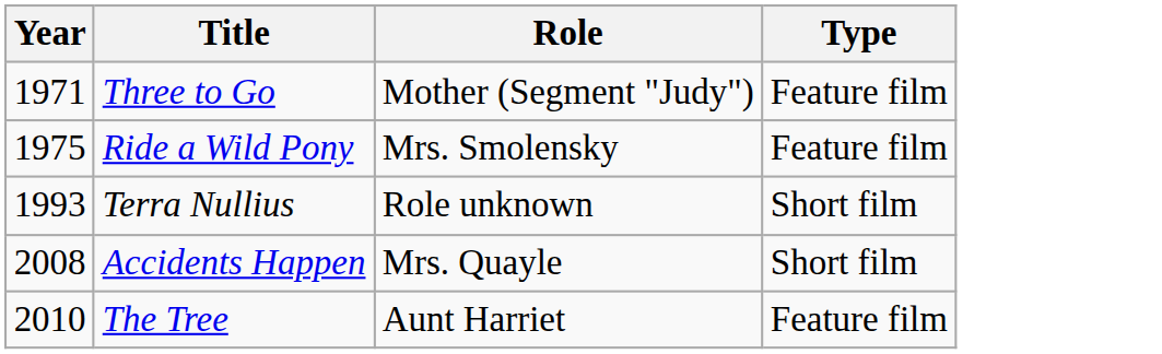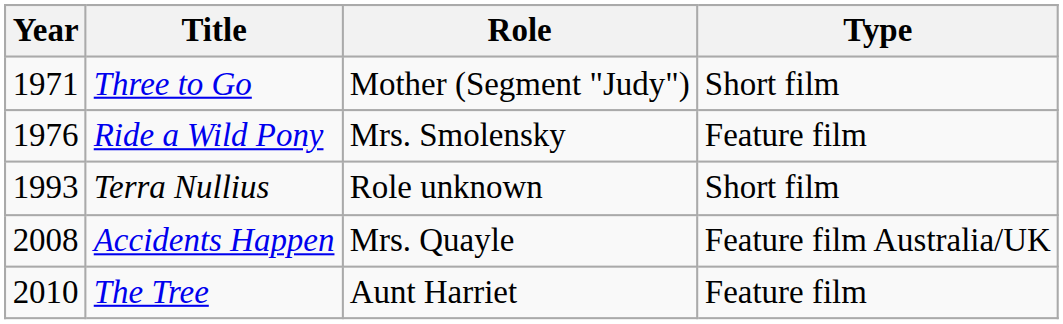Three to Go | Type: Feature film -> Short film
Ride a Wild Pony | Year: 1975 -> 1976
Accidents Happen | Type: Short film -> Feature film Australia/UK
